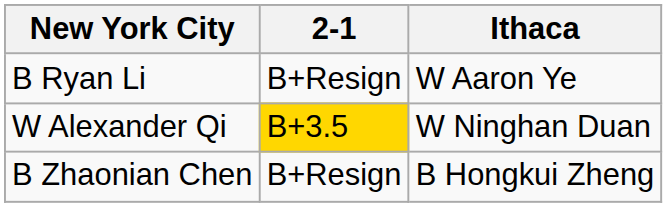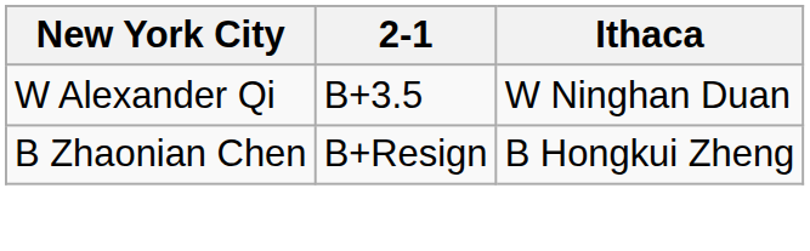- row: B Ryan Li | B+Resign | W Aaron Ye
W Alexander Qi | 2-1: gold background -> no background
